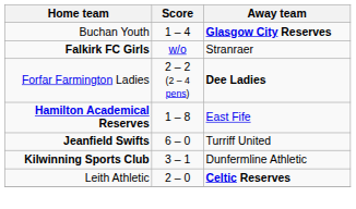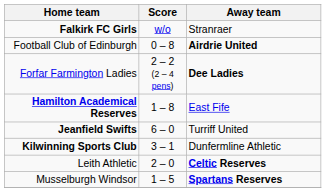- row: Buchan Youth | 1 – 4 | Glasgow City Reserves
+ row: Football Club of Edinburgh | 0 – 8 | Airdrie United
+ row: Musselburgh Windsor | 1 – 5 | Spartans Reserves
